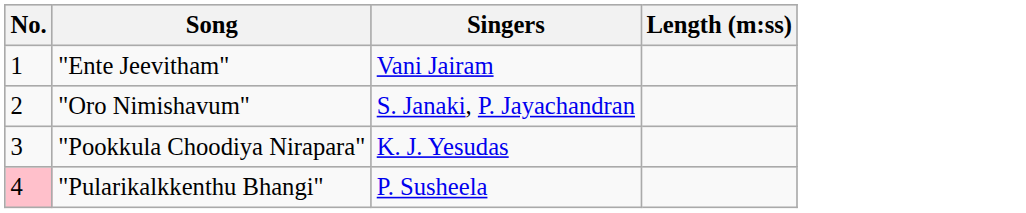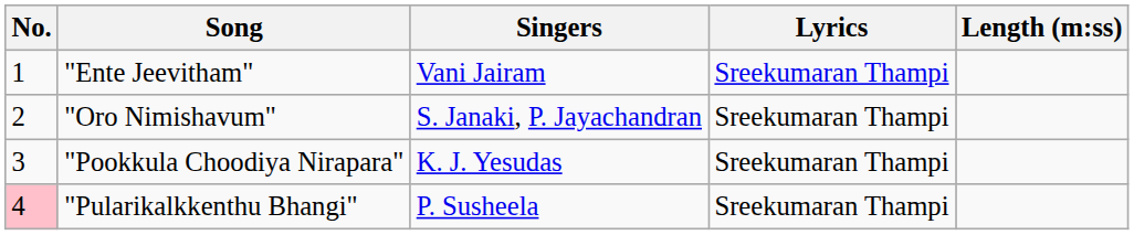+ column: Lyrics | Sreekumaran Thampi | Sreekumaran Thampi | Sreekumaran Thampi | Sreekumaran Thampi
